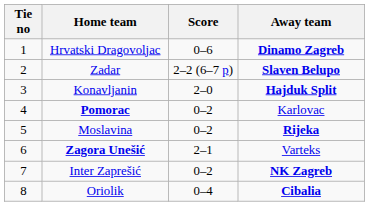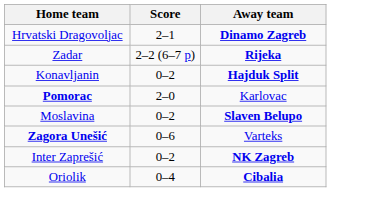- column: Tie no | 1 | 2 | 3 | 4 | 5 | 6 | 7 | 8
Hrvatski Dragovoljac | Score: 0–6 -> 2–1
Zadar | Away team: Slaven Belupo -> Rijeka
Konavljanin | Score: 2–0 -> 0–2
Pomorac | Score: 0–2 -> 2–0
Moslavina | Away team: Rijeka -> Slaven Belupo
Zagora Unešić | Score: 2–1 -> 0–6
